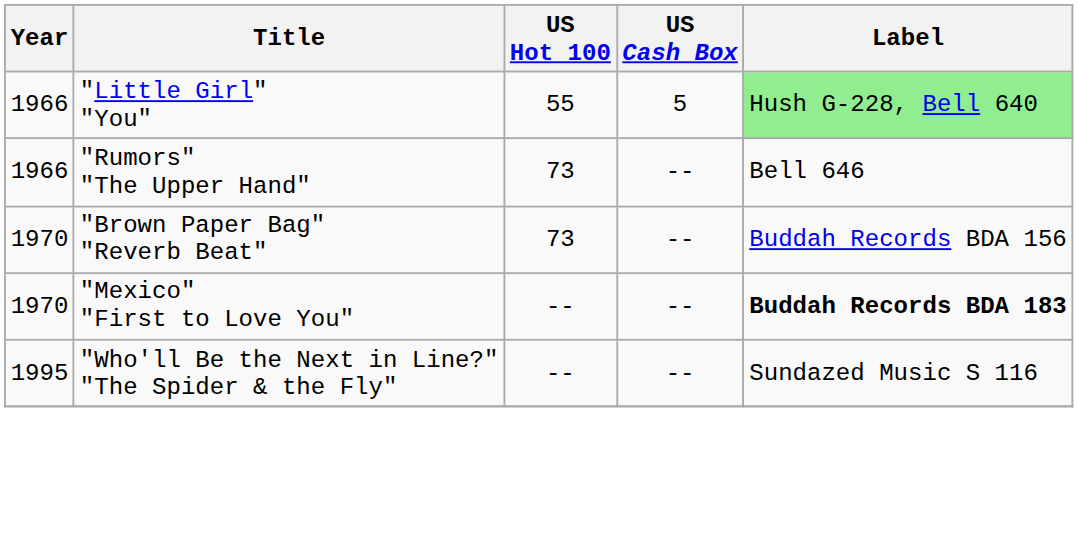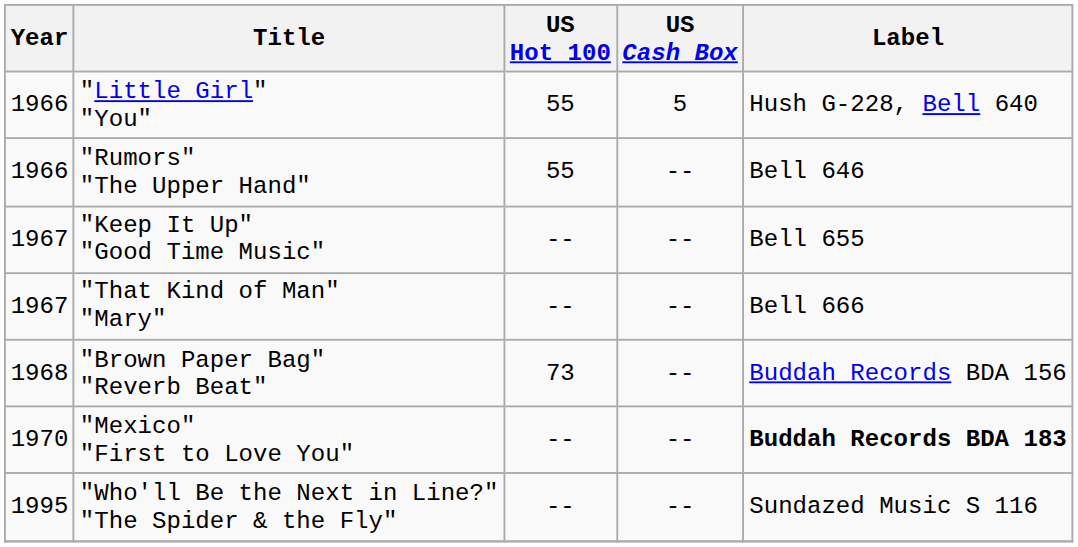"Little Girl" "You" | Label: lightgreen background -> no background
"Rumors" "The Upper Hand" | US Hot 100: 73 -> 55
+ row: 1967 | "Keep It Up" "Good Time Music" | -- | -- | Bell 655
+ row: 1967 | "That Kind of Man" "Mary" | -- | -- | Bell 666
"Brown Paper Bag" "Reverb Beat" | Year: 1970 -> 1968
